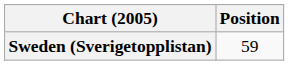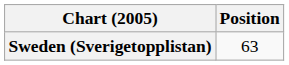Sweden (Sverigetopplistan) | Position: 59 -> 63
